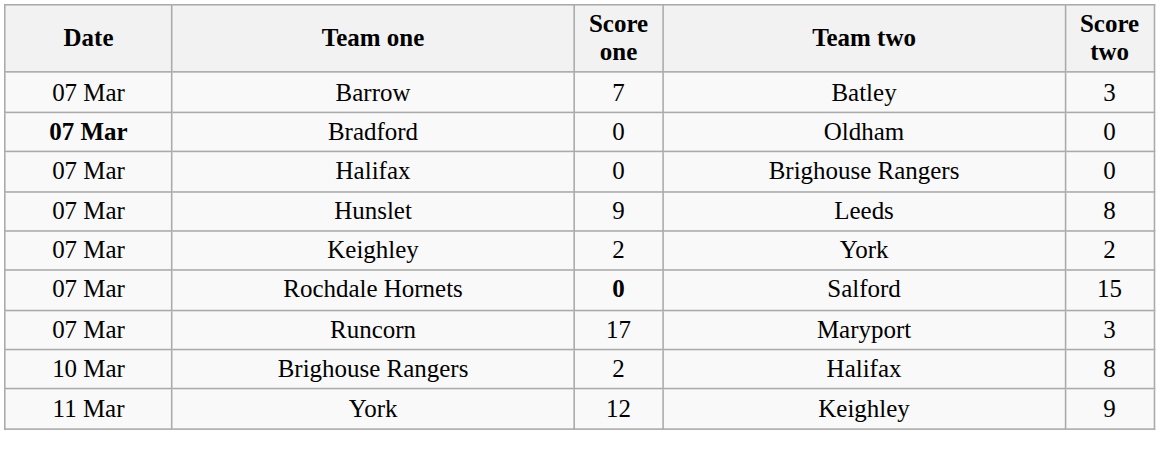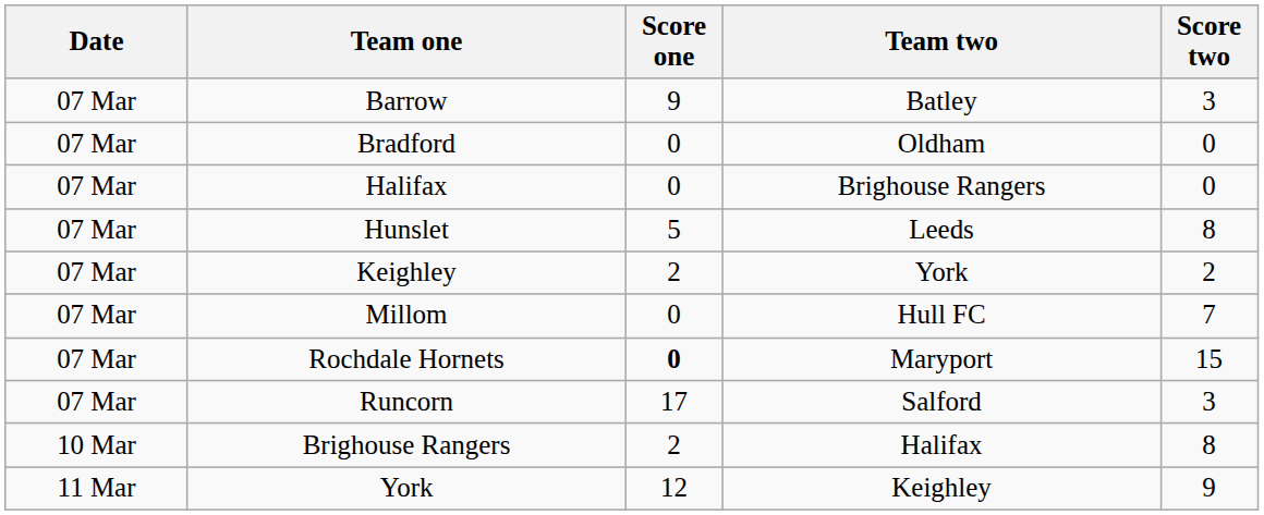Barrow | Score one: 7 -> 9
Bradford | Date: bold -> normal
Hunslet | Score one: 9 -> 5
+ row: 07 Mar | Millom | 0 | Hull FC | 7
Rochdale Hornets | Team two: Salford -> Maryport
Runcorn | Team two: Maryport -> Salford
